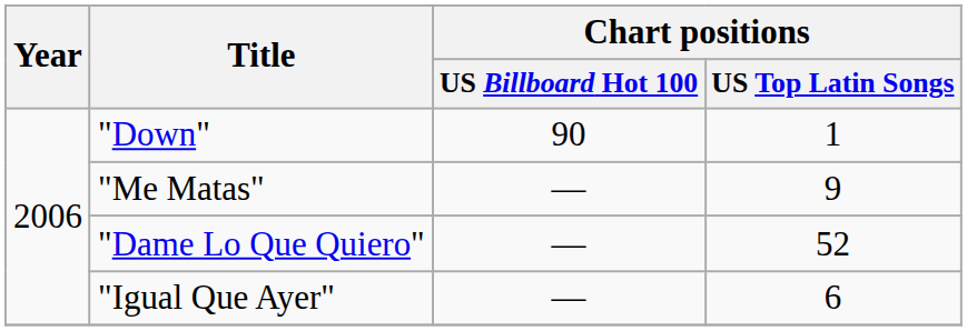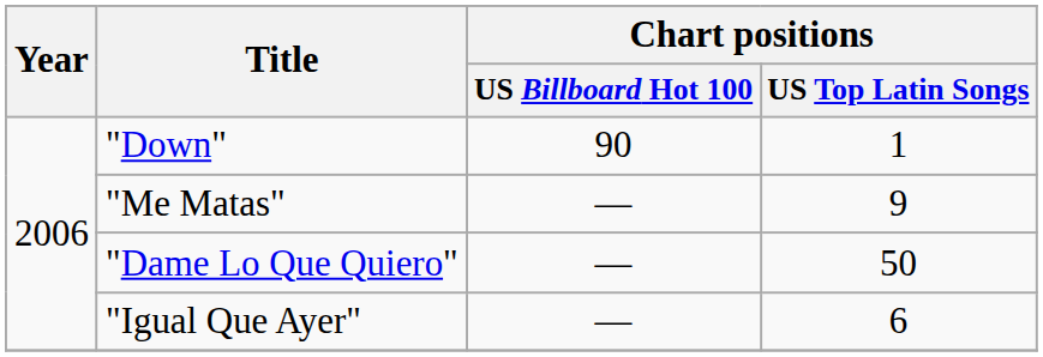"Dame Lo Que Quiero" | Chart positions / US Top Latin Songs: 52 -> 50
